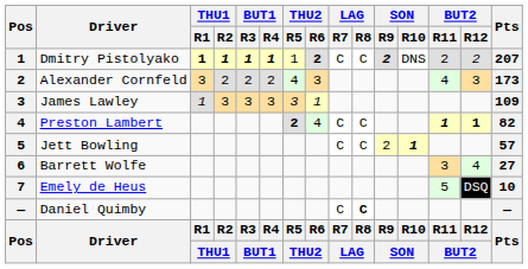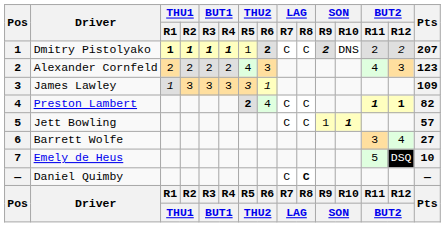Alexander Cornfeld | THU1 / R1: 3 -> 2
Alexander Cornfeld | Pts: 173 -> 123
Jett Bowling | SON / R9: 2 -> 1
